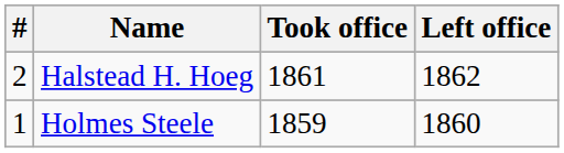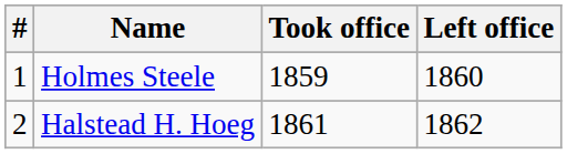rows swapped: Holmes Steele <-> Halstead H. Hoeg
